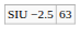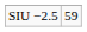SIU −2.5 | column 2: 63 -> 59
